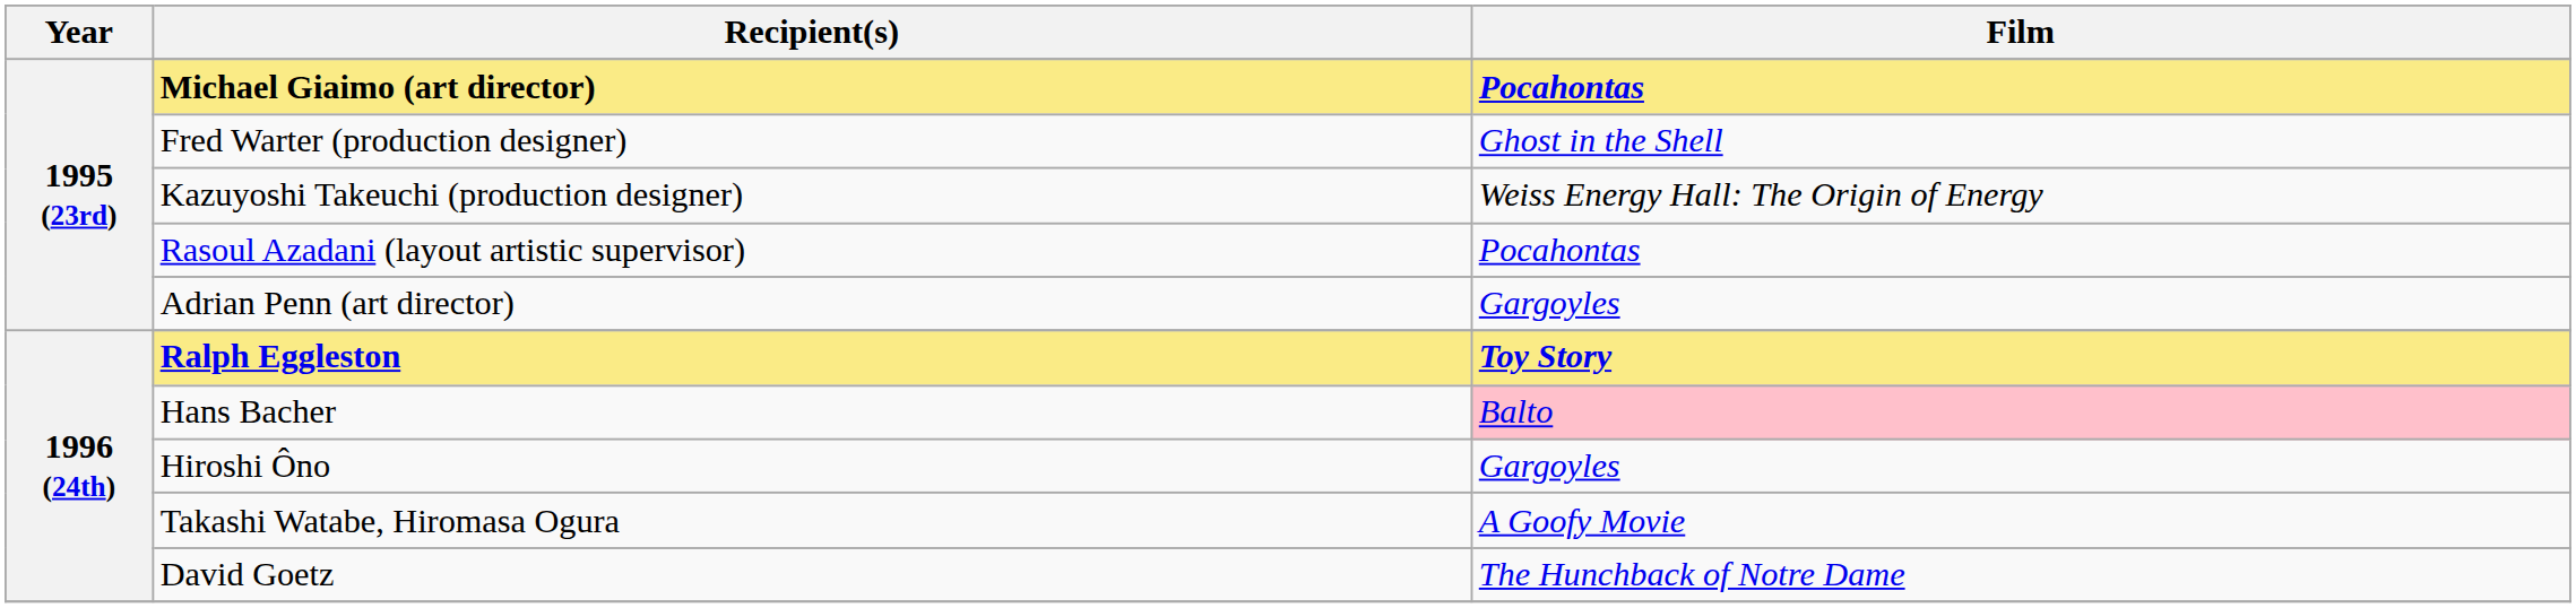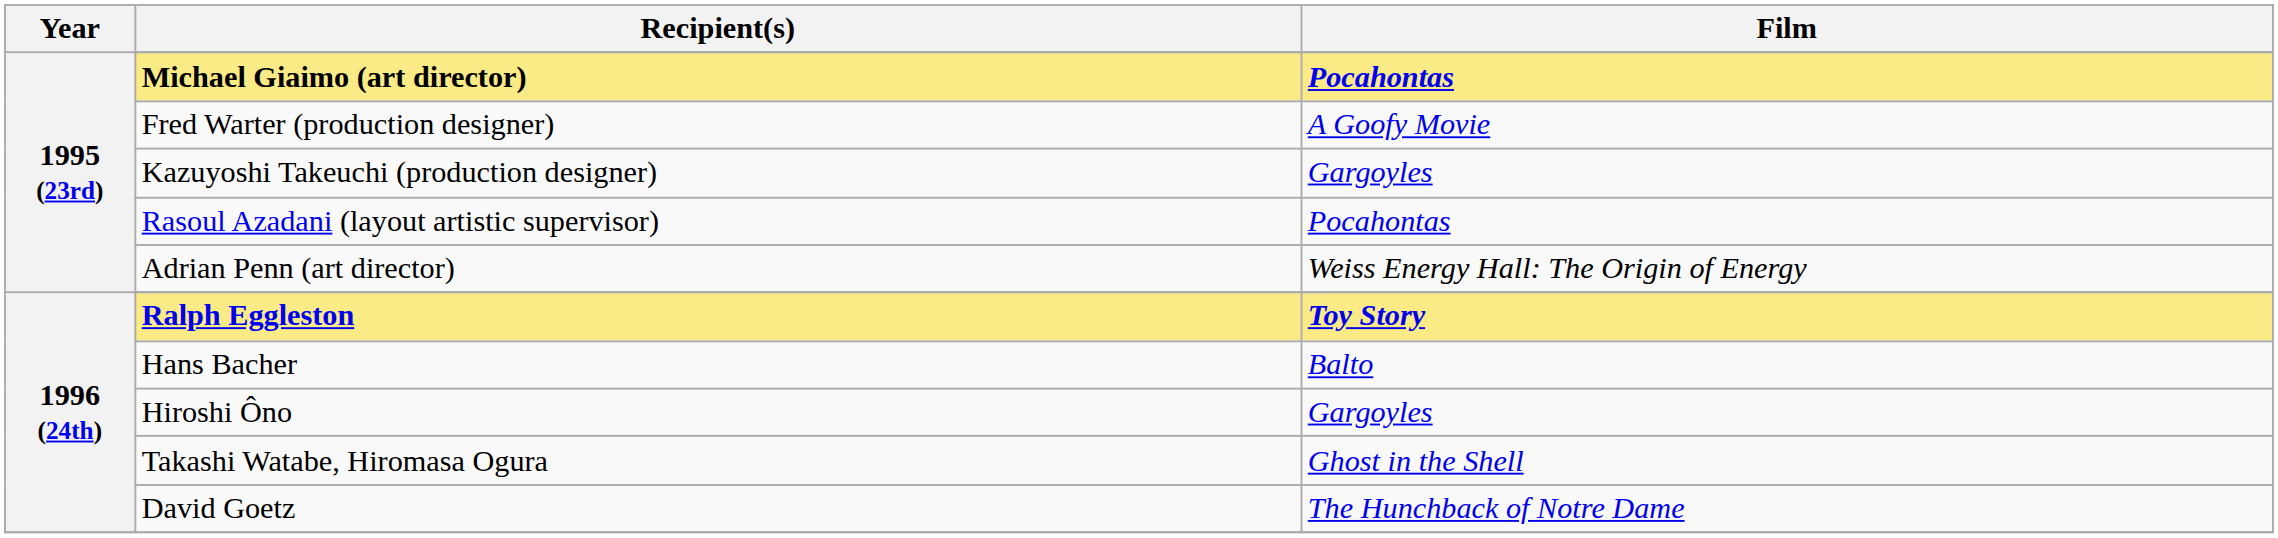Fred Warter (production designer) | Film: Ghost in the Shell -> A Goofy Movie
Kazuyoshi Takeuchi (production designer) | Film: Weiss Energy Hall: The Origin of Energy -> Gargoyles
Adrian Penn (art director) | Film: Gargoyles -> Weiss Energy Hall: The Origin of Energy
Hans Bacher | Film: pink background -> no background
Takashi Watabe, Hiromasa Ogura | Film: A Goofy Movie -> Ghost in the Shell
